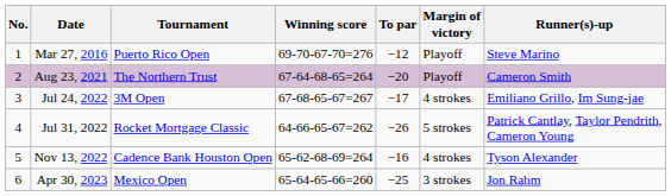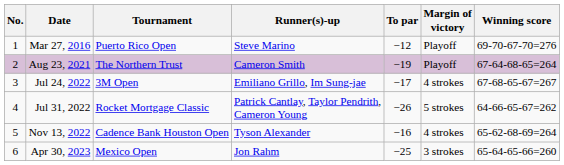columns swapped: Winning score <-> Runner(s)-up
Aug 23, 2021 | To par: −20 -> −19
